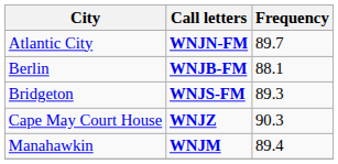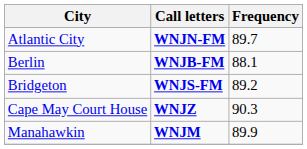Bridgeton | Frequency: 89.3 -> 89.2
Manahawkin | Frequency: 89.4 -> 89.9
